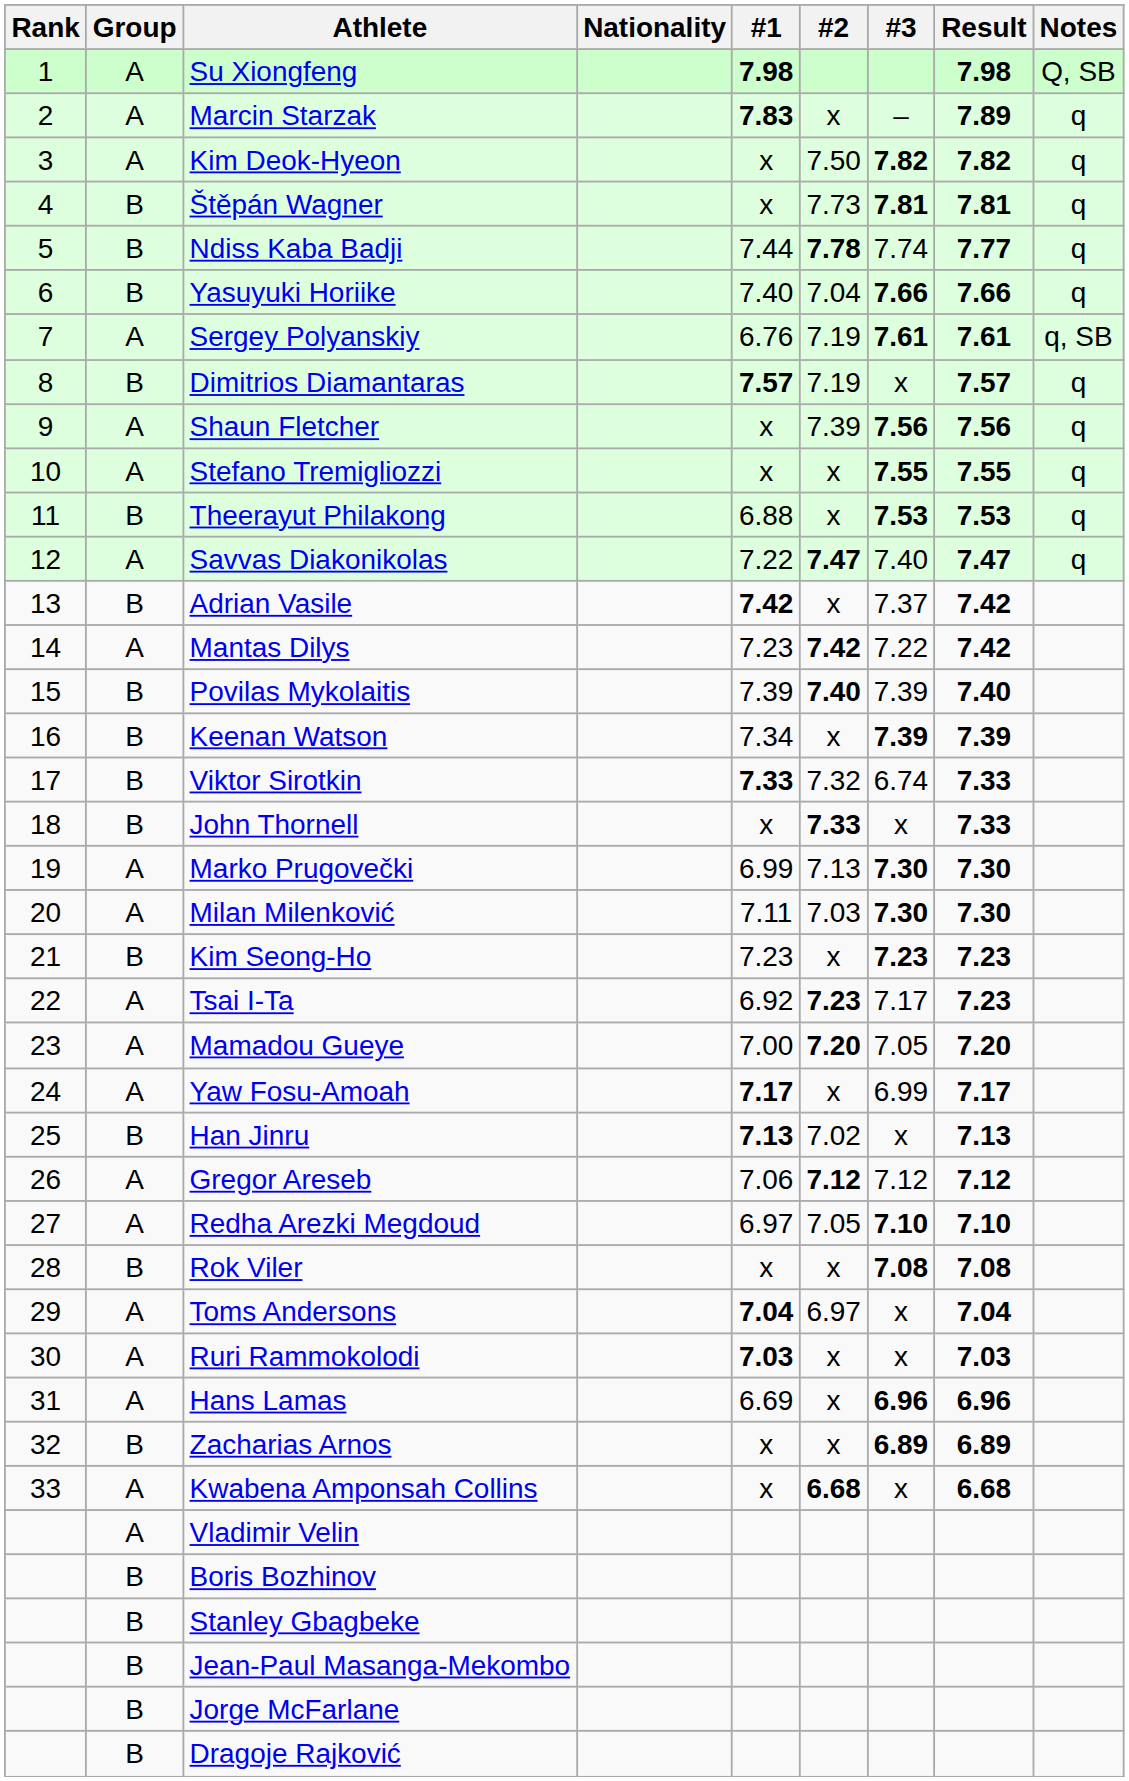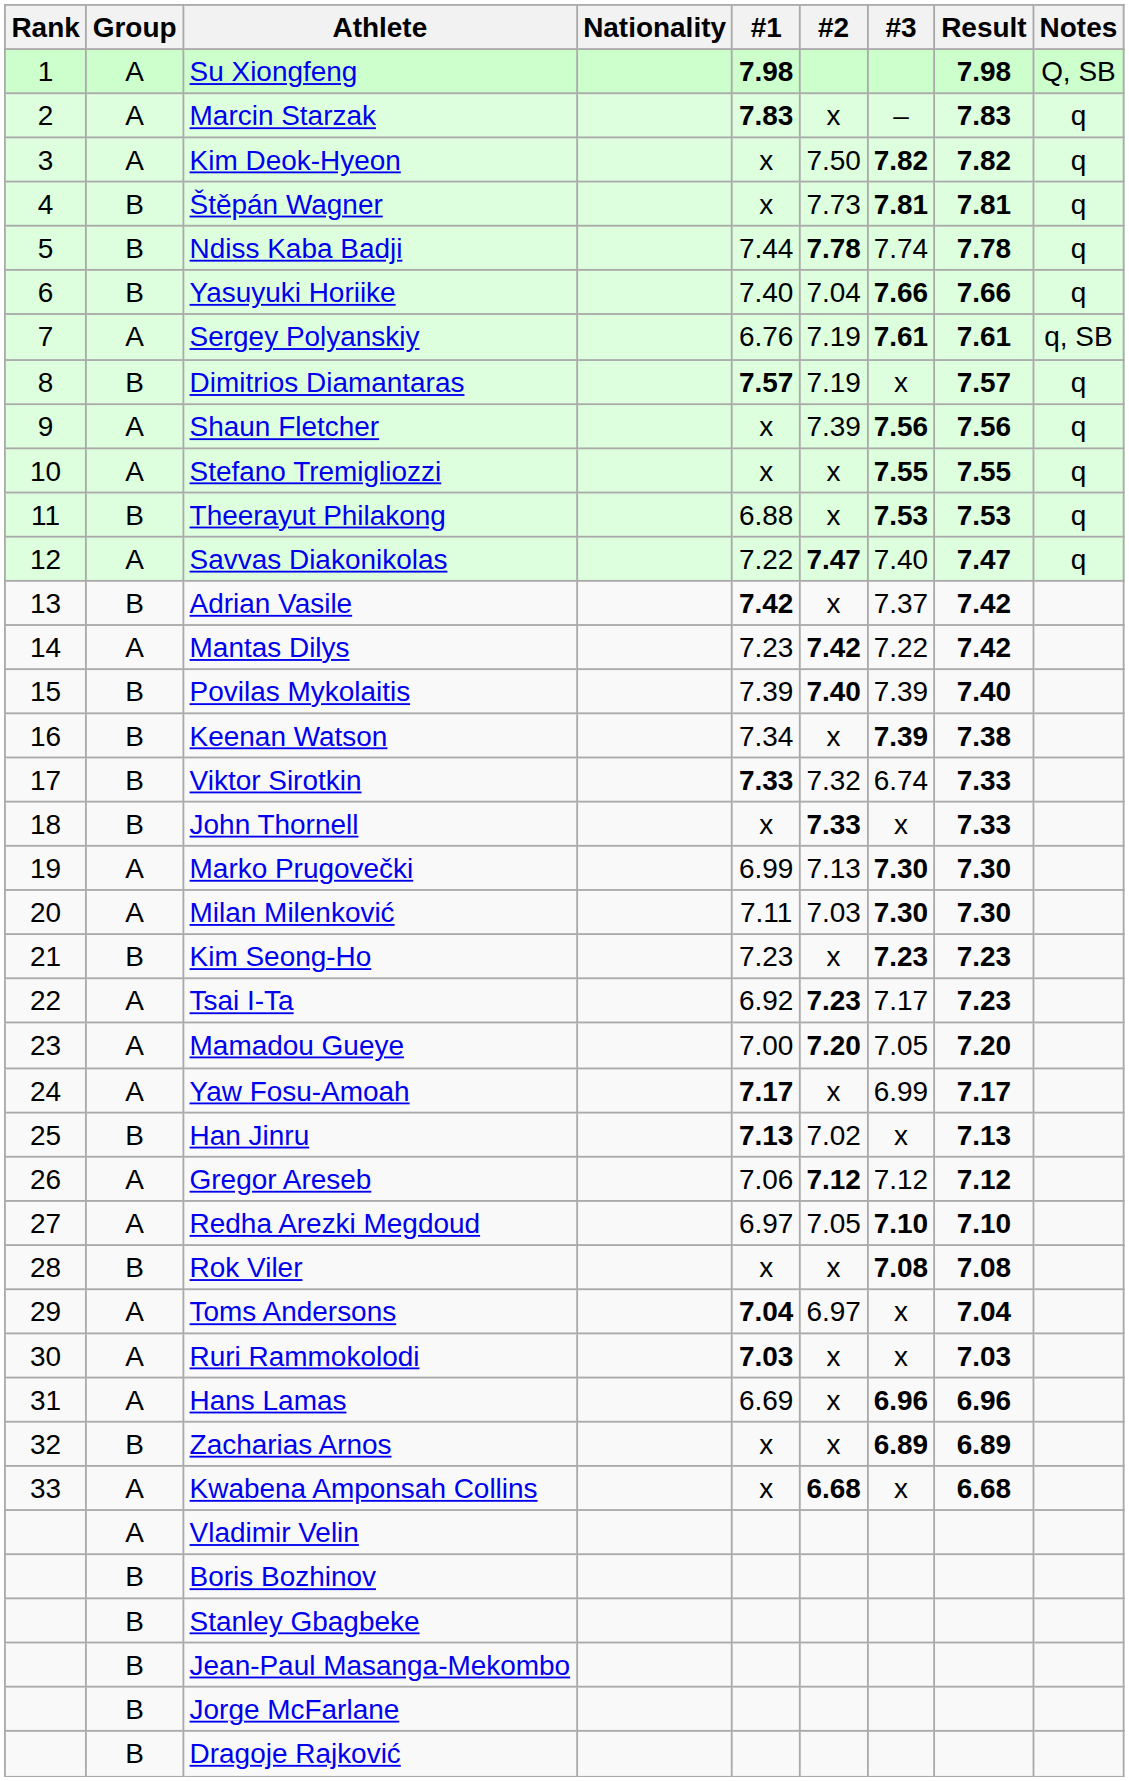Marcin Starzak | Result: 7.89 -> 7.83
Ndiss Kaba Badji | Result: 7.77 -> 7.78
Keenan Watson | Result: 7.39 -> 7.38
